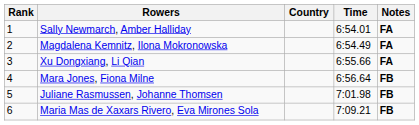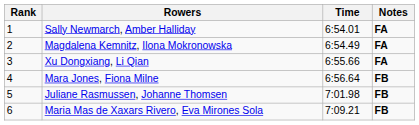- column: Country
